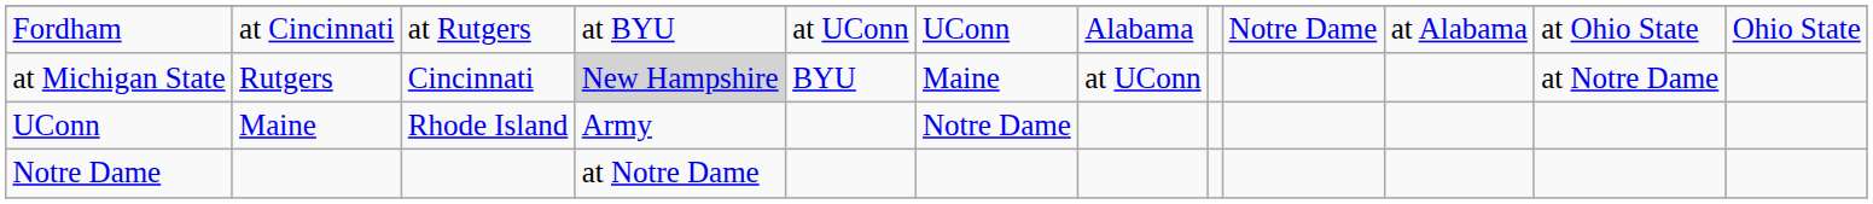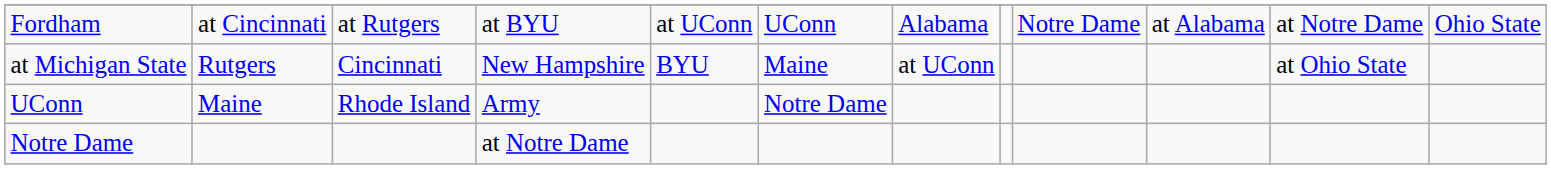Fordham | column 11: at Ohio State -> at Notre Dame
at Michigan State | column 4: lightgrey background -> no background
at Michigan State | column 11: at Notre Dame -> at Ohio State
